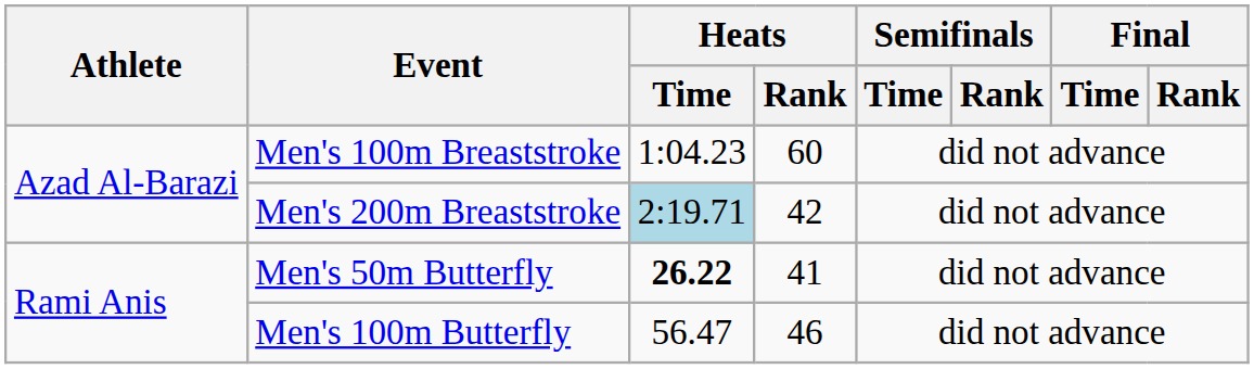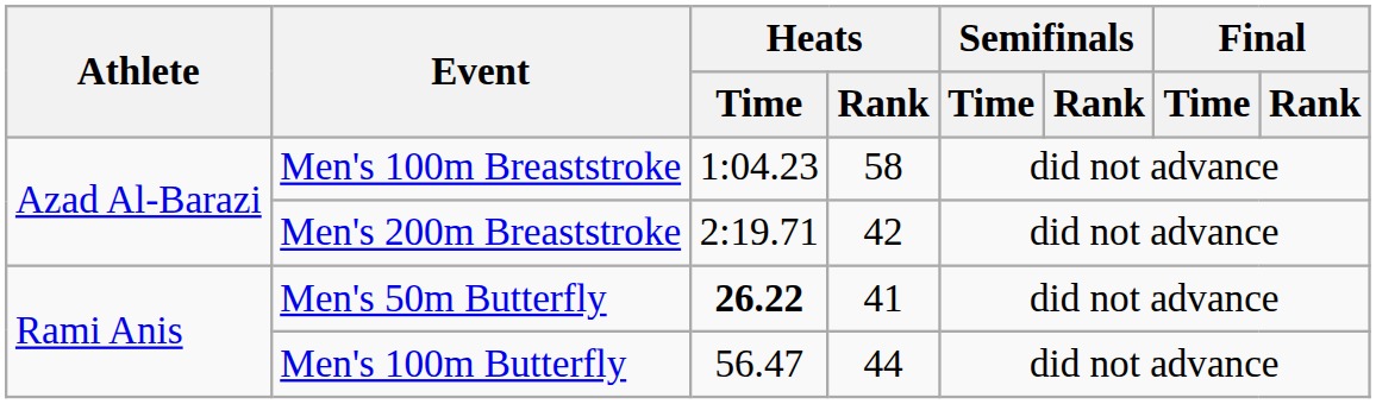Men's 100m Breaststroke | Heats / Rank: 60 -> 58
Men's 200m Breaststroke | Heats / Time: lightblue background -> no background
Men's 100m Butterfly | Heats / Rank: 46 -> 44
